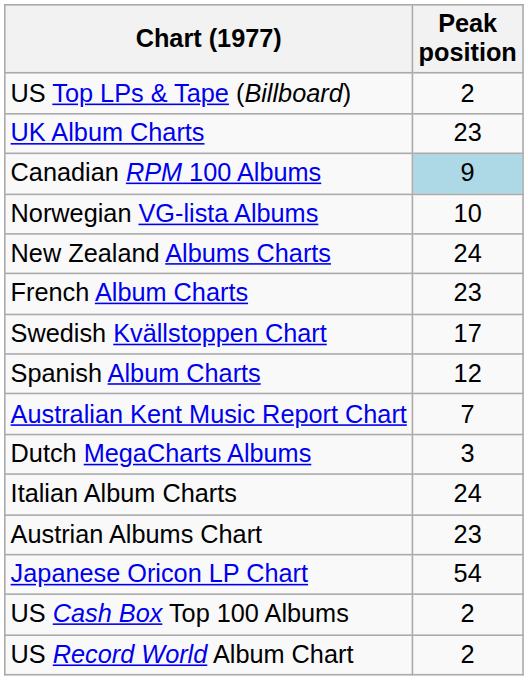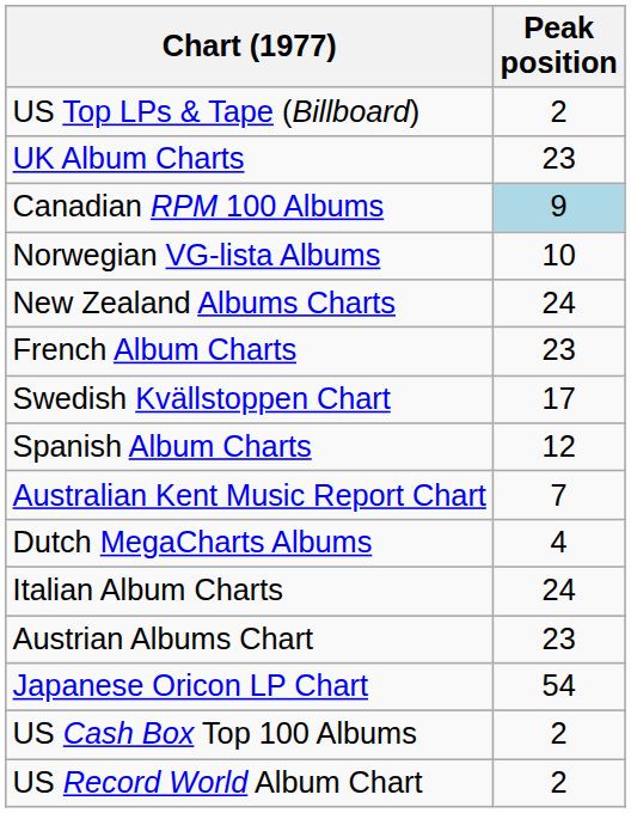Dutch MegaCharts Albums | Peak position: 3 -> 4
